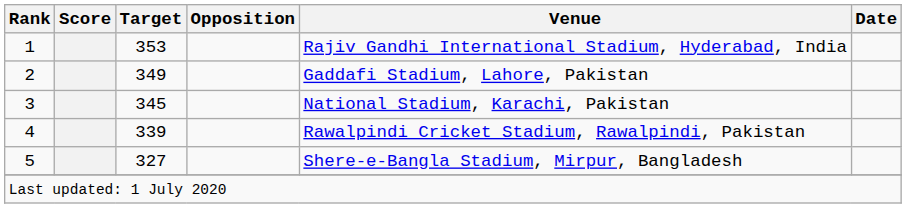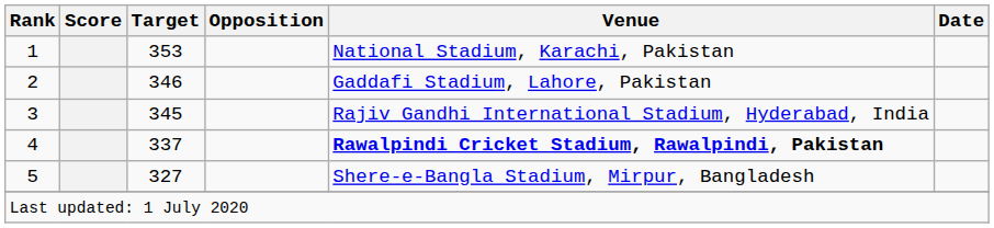1 | Venue: Rajiv Gandhi International Stadium, Hyderabad, India -> National Stadium, Karachi, Pakistan
2 | Target: 349 -> 346
3 | Venue: National Stadium, Karachi, Pakistan -> Rajiv Gandhi International Stadium, Hyderabad, India
4 | Target: 339 -> 337
4 | Venue: normal -> bold
